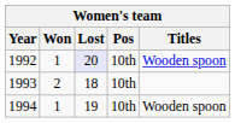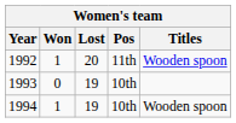1992 | Lost: lavender background -> no background
1992 | Pos: 10th -> 11th
1993 | Won: 2 -> 0
1993 | Lost: 18 -> 19
